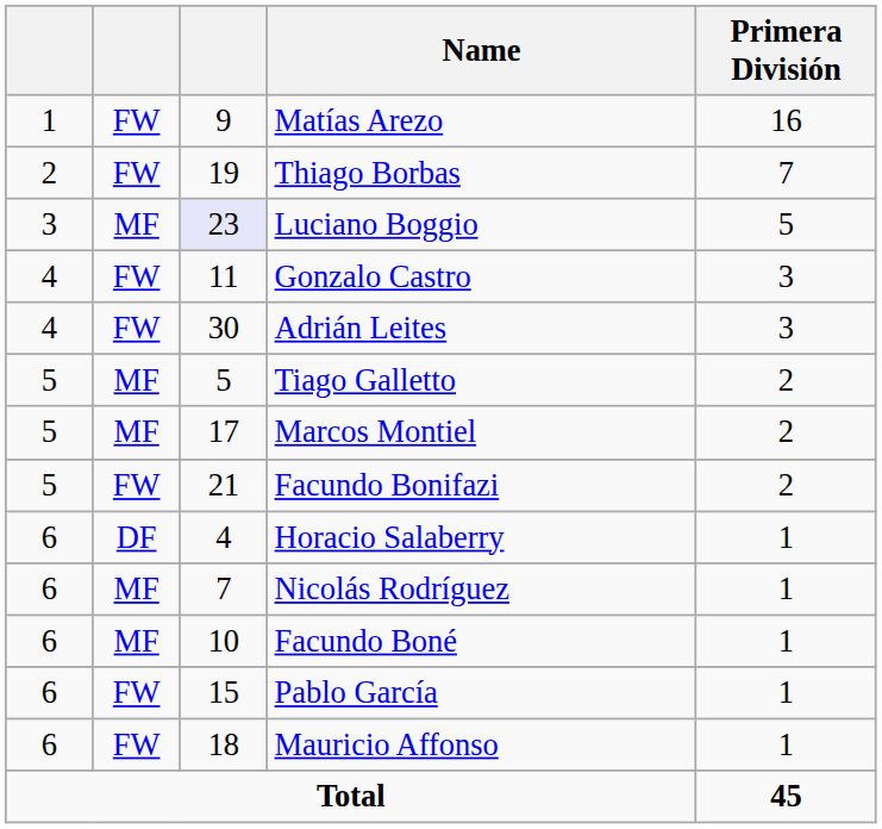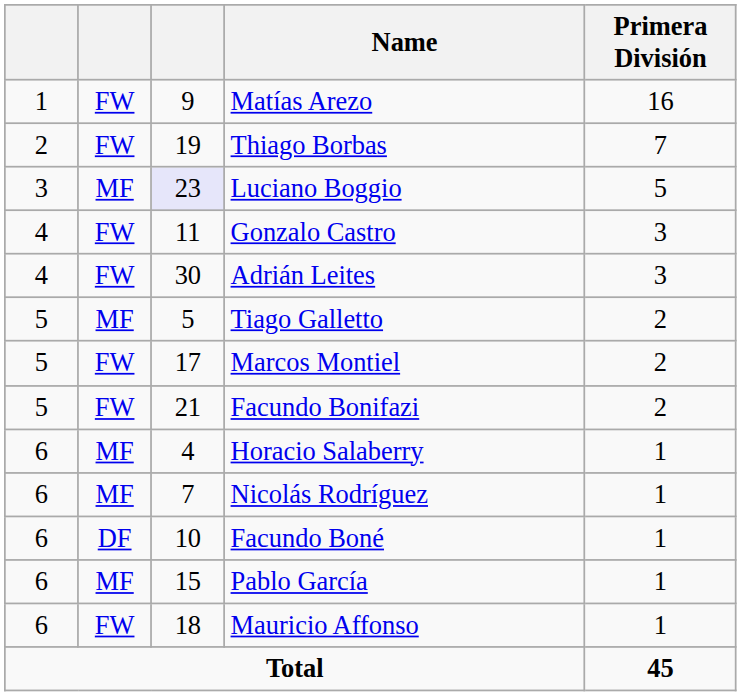Marcos Montiel | column 2: MF -> FW
Horacio Salaberry | column 2: DF -> MF
Facundo Boné | column 2: MF -> DF
Pablo García | column 2: FW -> MF
